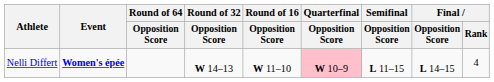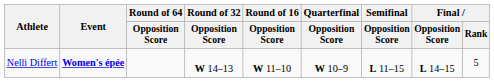Nelli Differt | Quarterfinal / Opposition Score: pink background -> no background
Nelli Differt | Final / Rank: 4 -> 5
